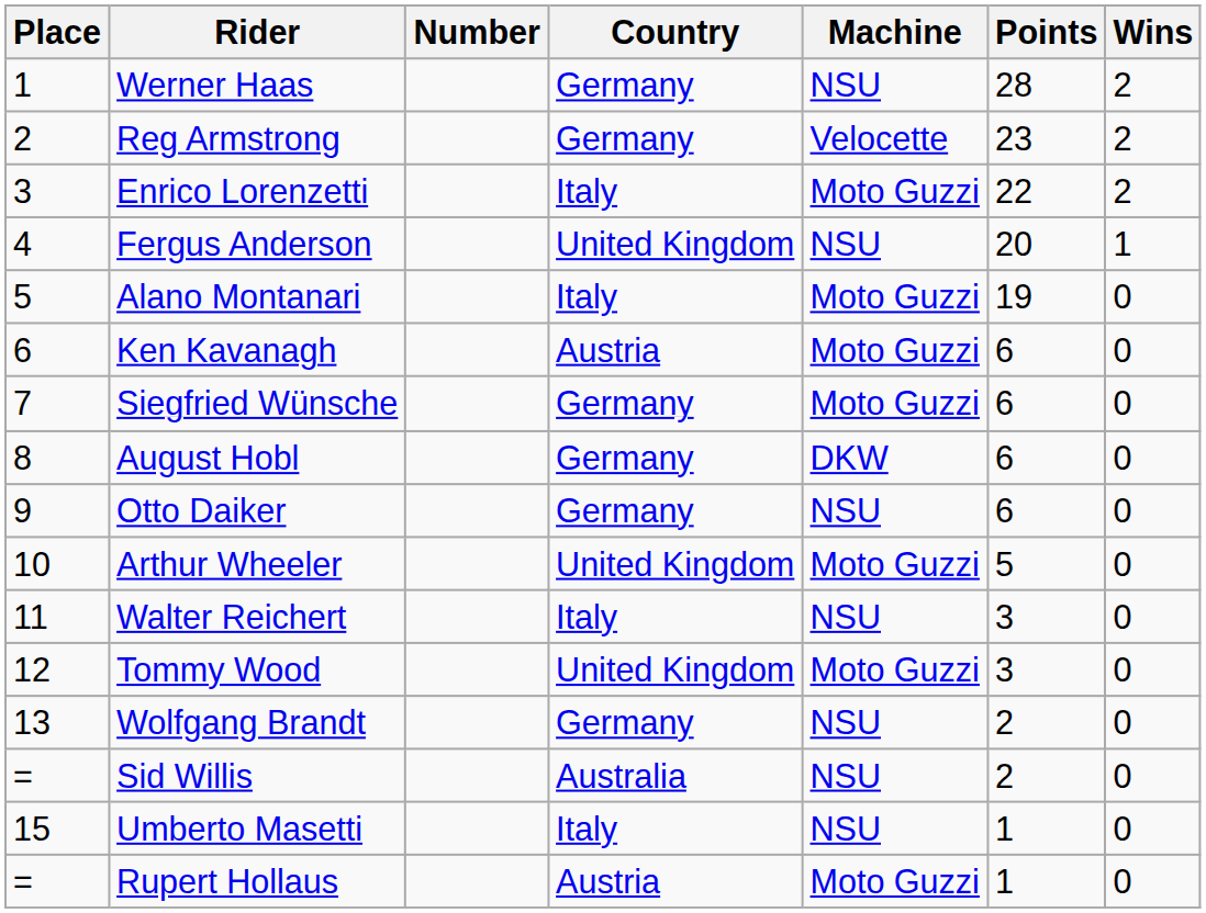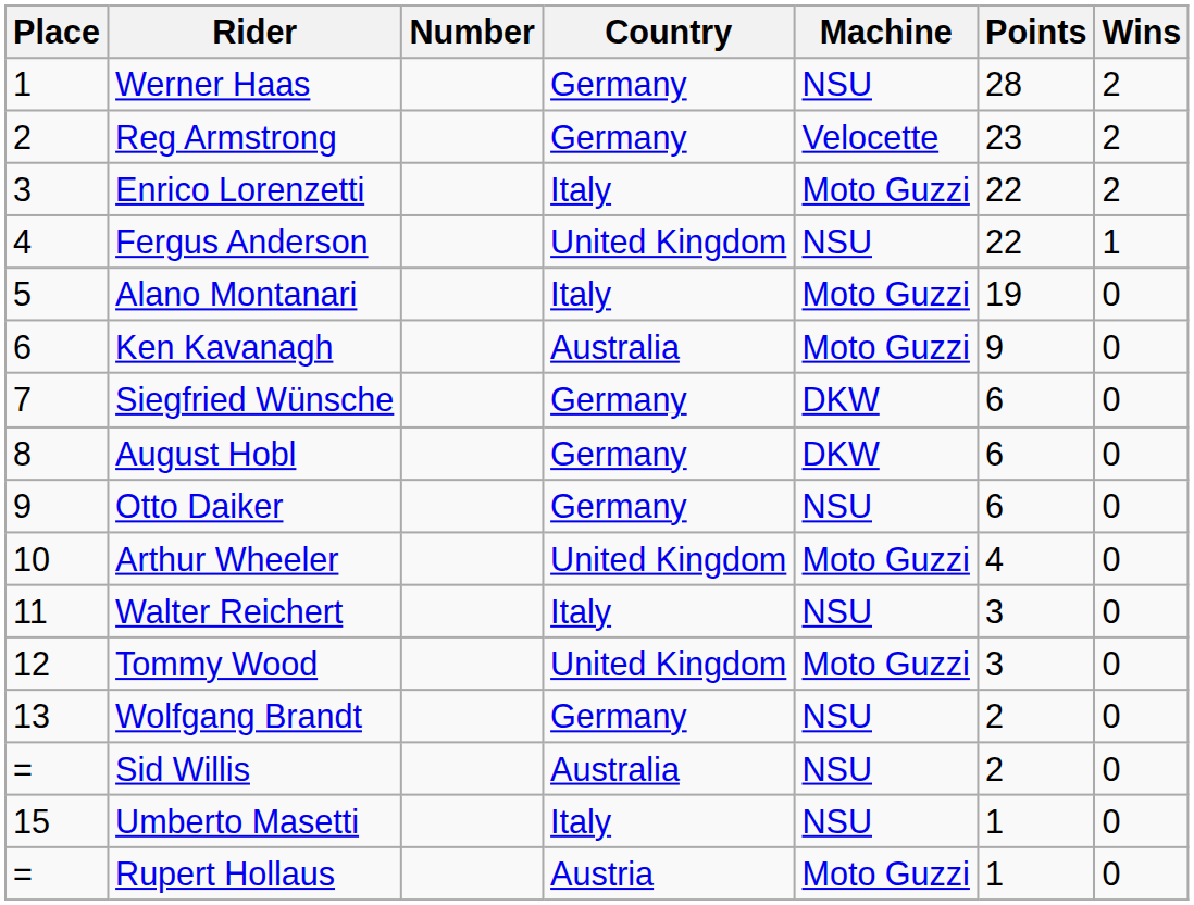Fergus Anderson | Points: 20 -> 22
Ken Kavanagh | Country: Austria -> Australia
Ken Kavanagh | Points: 6 -> 9
Siegfried Wünsche | Machine: Moto Guzzi -> DKW
Arthur Wheeler | Points: 5 -> 4
